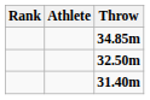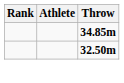- row: 31.40m
